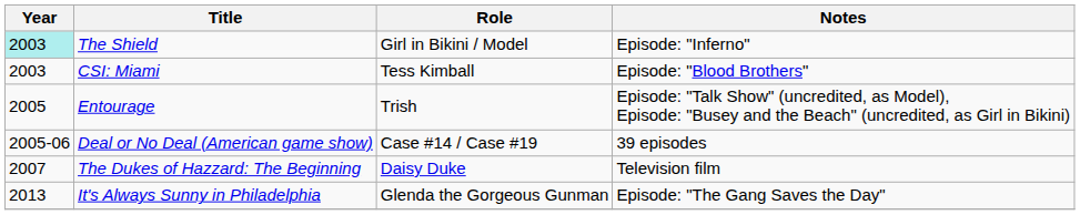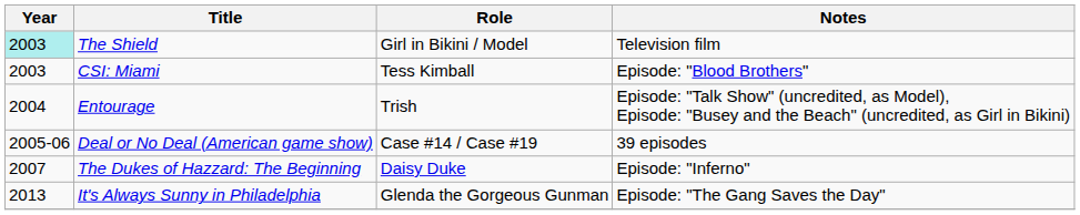The Shield | Notes: Episode: "Inferno" -> Television film
Entourage | Year: 2005 -> 2004
The Dukes of Hazzard: The Beginning | Notes: Television film -> Episode: "Inferno"
